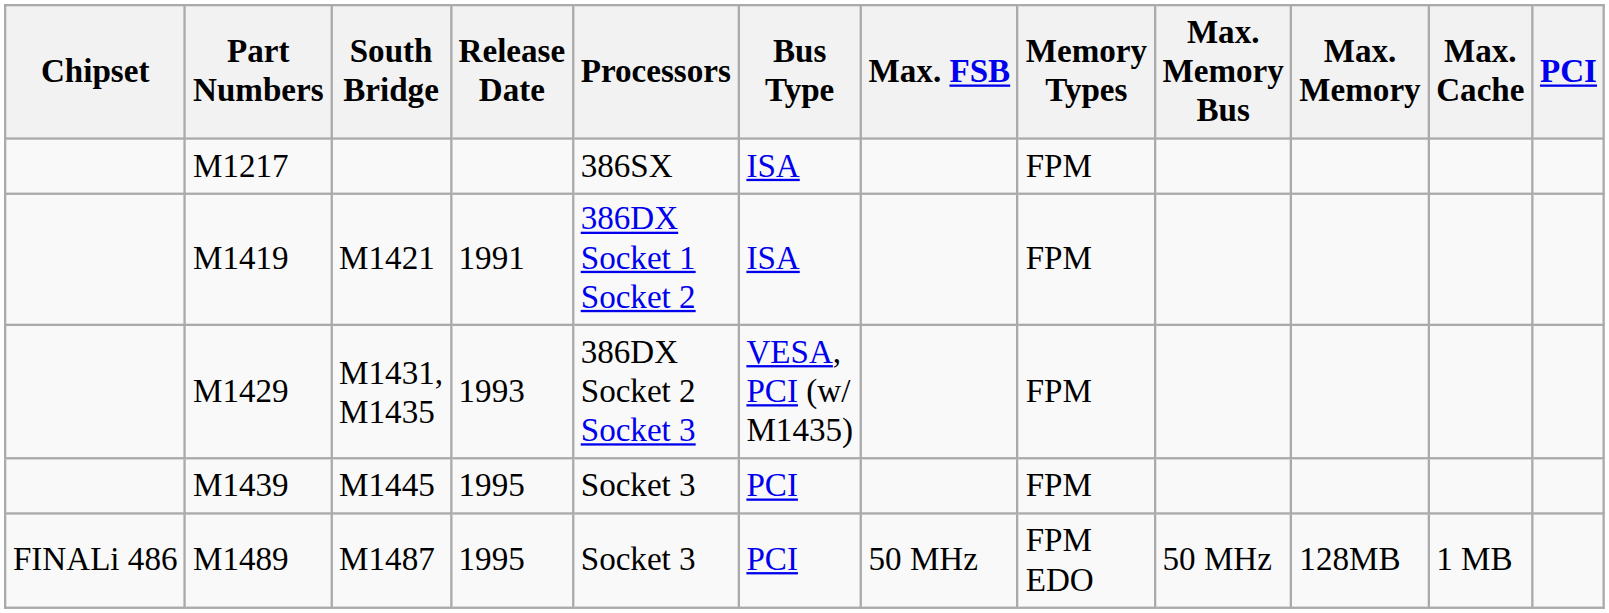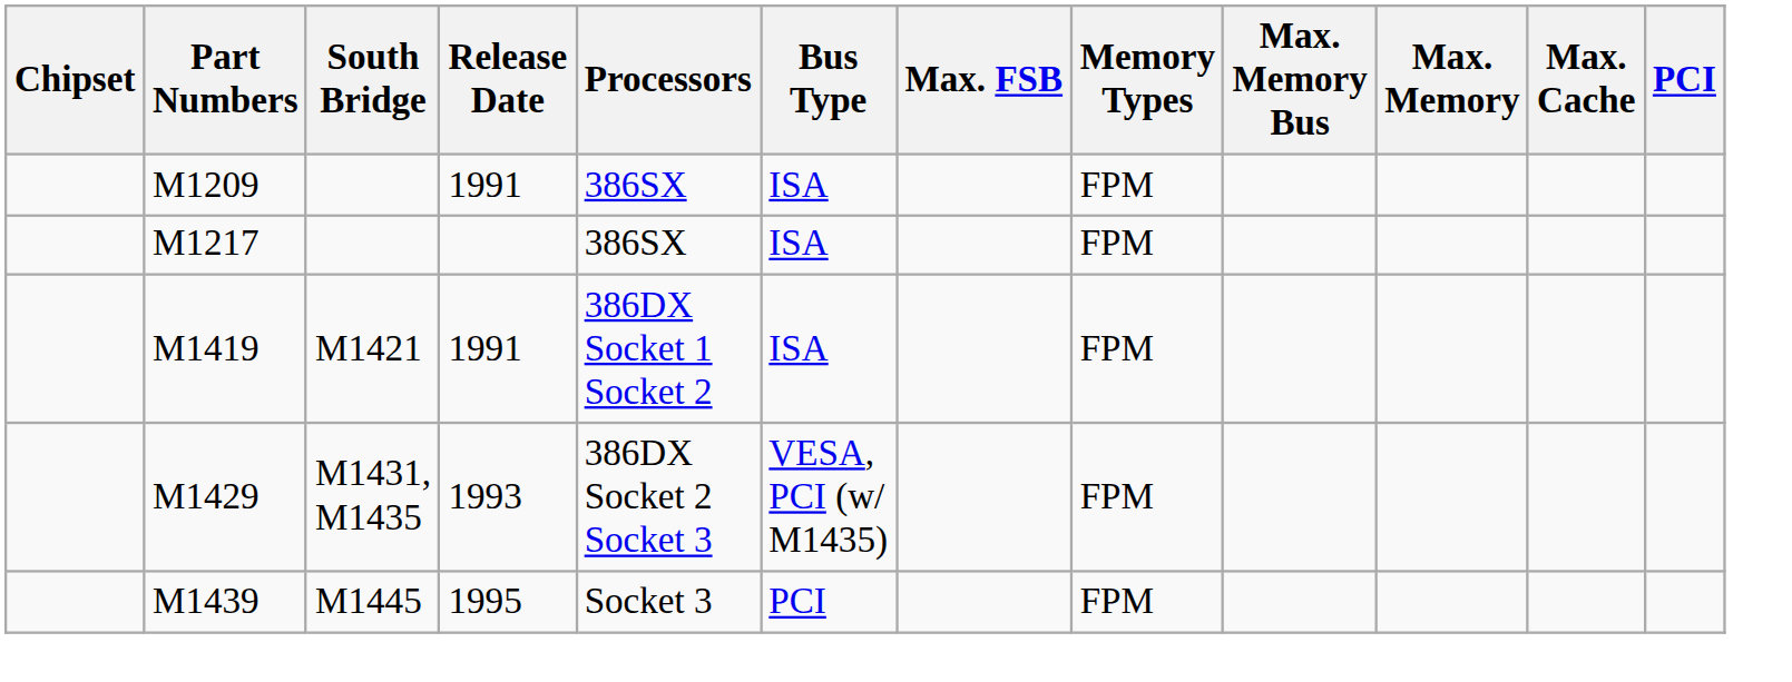+ row: M1209 | 1991 | 386SX | ISA | FPM
- row: FINALi 486 | M1489 | M1487 | 1995 | Socket 3 | PCI | 50 MHz | FPM EDO | 50 MHz | 128MB | 1 MB
